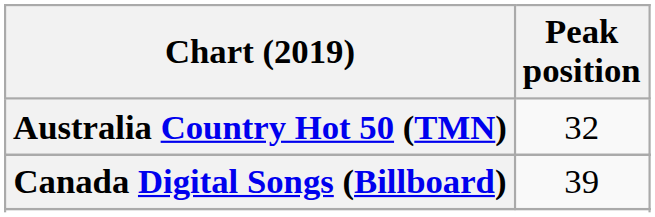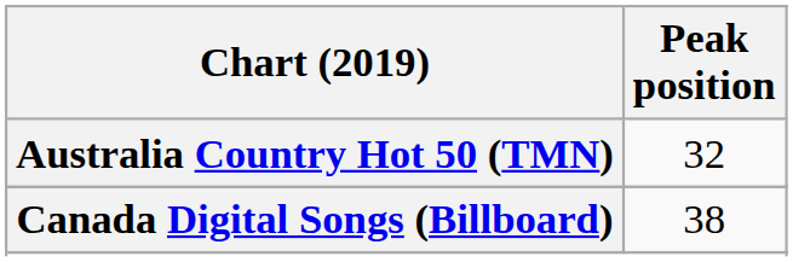Canada Digital Songs (Billboard) | Peak position: 39 -> 38
